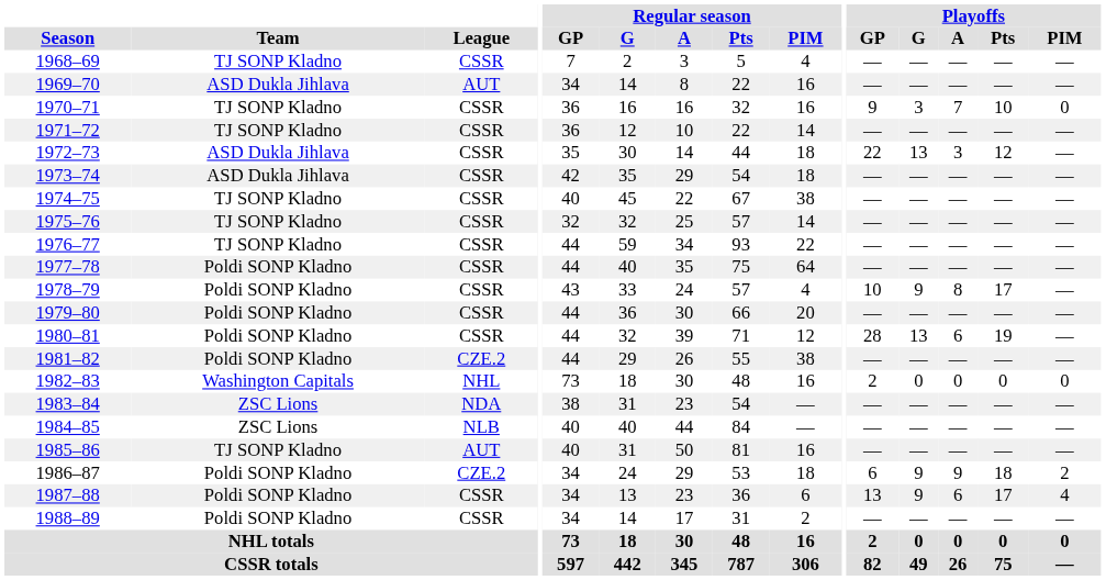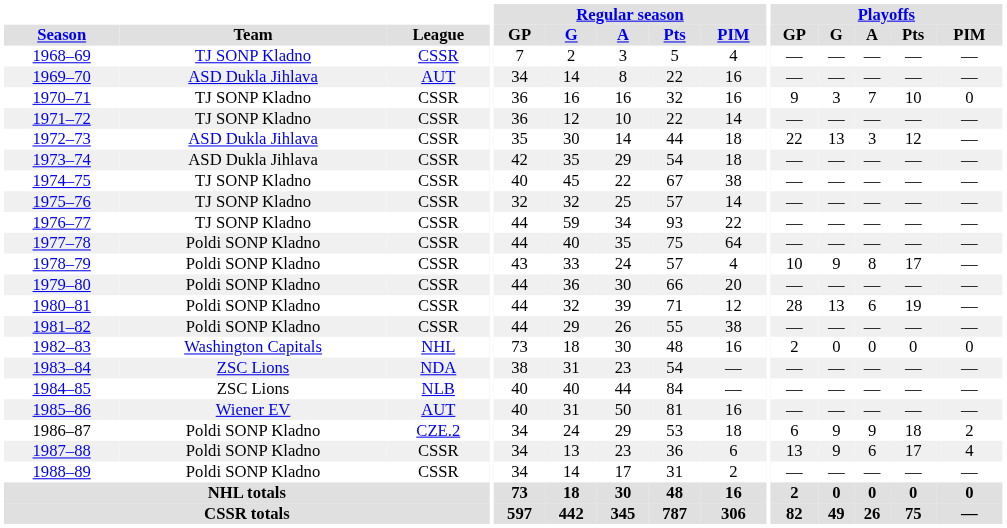1981–82 | League: CZE.2 -> CSSR
1985–86 | Team: TJ SONP Kladno -> Wiener EV
